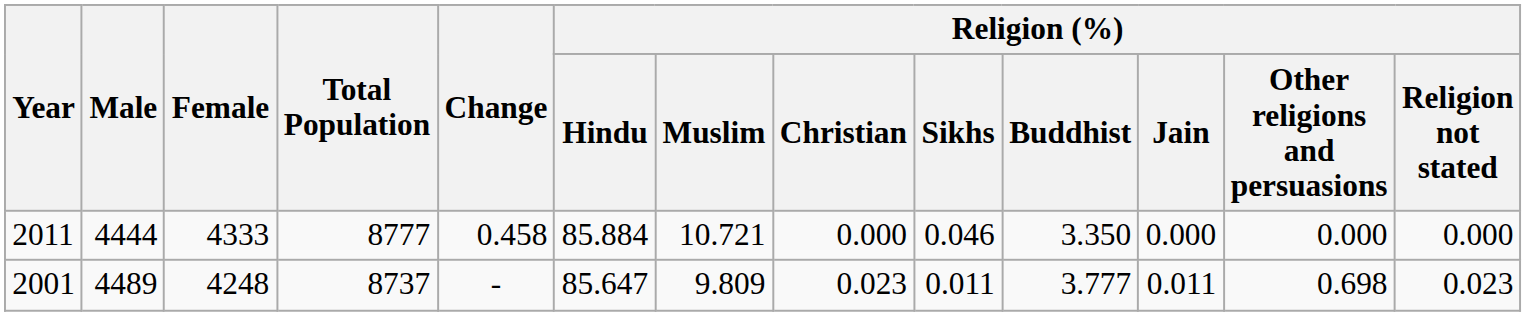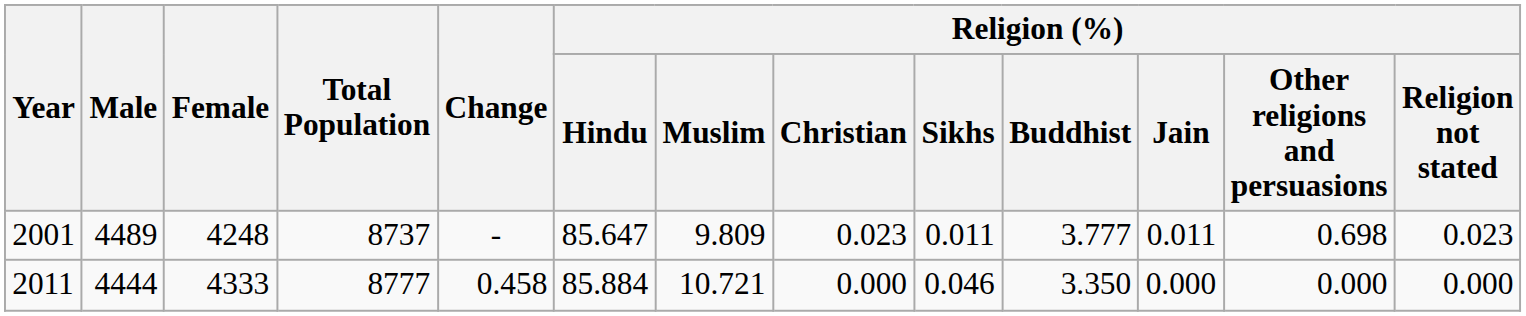rows swapped: 2001 <-> 2011
